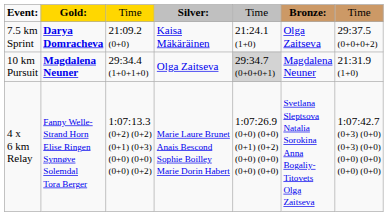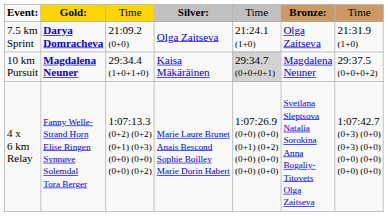7.5 km Sprint | column 4: Kaisa Mäkäräinen -> Olga Zaitseva
7.5 km Sprint | column 7: 29:37.5 (0+0+0+2) -> 21:31.9 (1+0)
10 km Pursuit | column 4: Olga Zaitseva -> Kaisa Mäkäräinen
10 km Pursuit | column 7: 21:31.9 (1+0) -> 29:37.5 (0+0+0+2)
